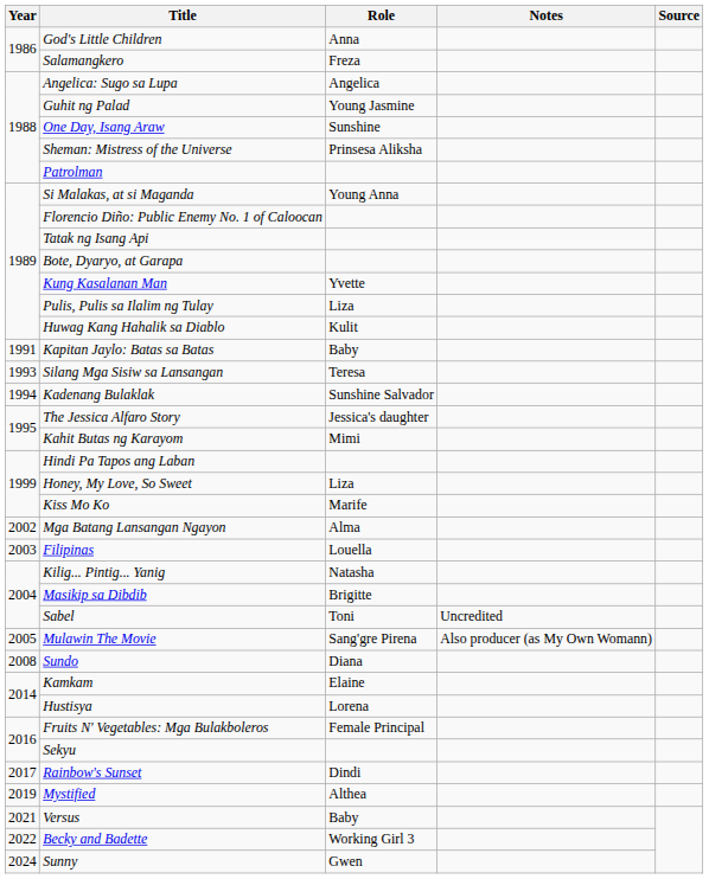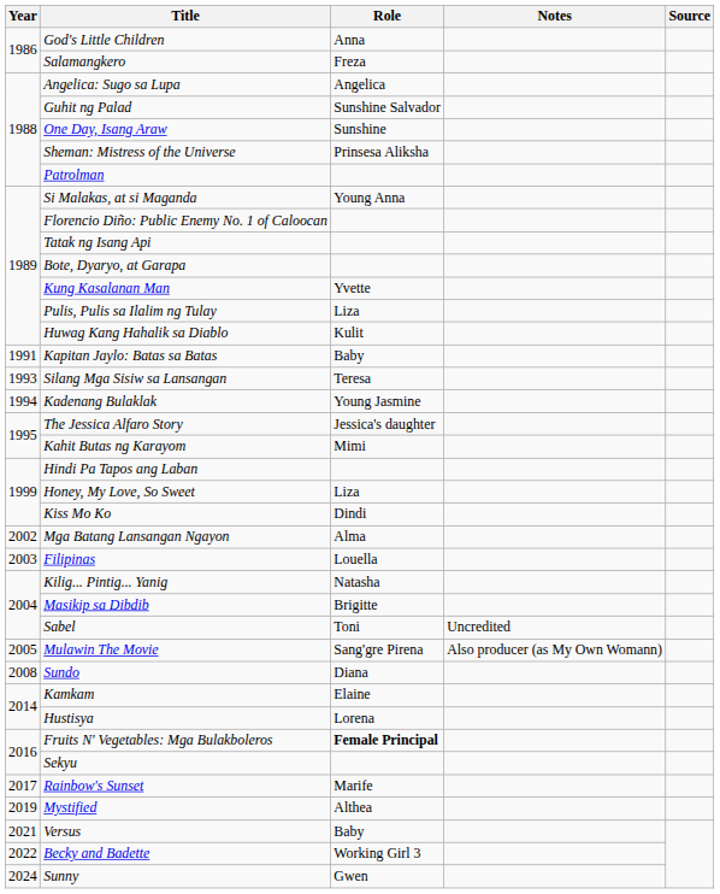Guhit ng Palad | Role: Young Jasmine -> Sunshine Salvador
Kadenang Bulaklak | Role: Sunshine Salvador -> Young Jasmine
Kiss Mo Ko | Role: Marife -> Dindi
Fruits N' Vegetables: Mga Bulakboleros | Role: normal -> bold
Rainbow's Sunset | Role: Dindi -> Marife
